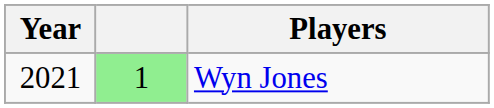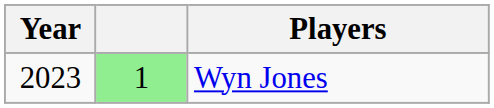Wyn Jones | Year: 2021 -> 2023
